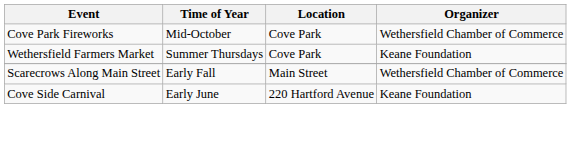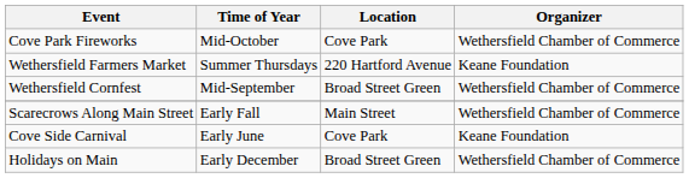Wethersfield Farmers Market | Location: Cove Park -> 220 Hartford Avenue
+ row: Wethersfield Cornfest | Mid-September | Broad Street Green | Wethersfield Chamber of Commerce
Cove Side Carnival | Location: 220 Hartford Avenue -> Cove Park
+ row: Holidays on Main | Early December | Broad Street Green | Wethersfield Chamber of Commerce
